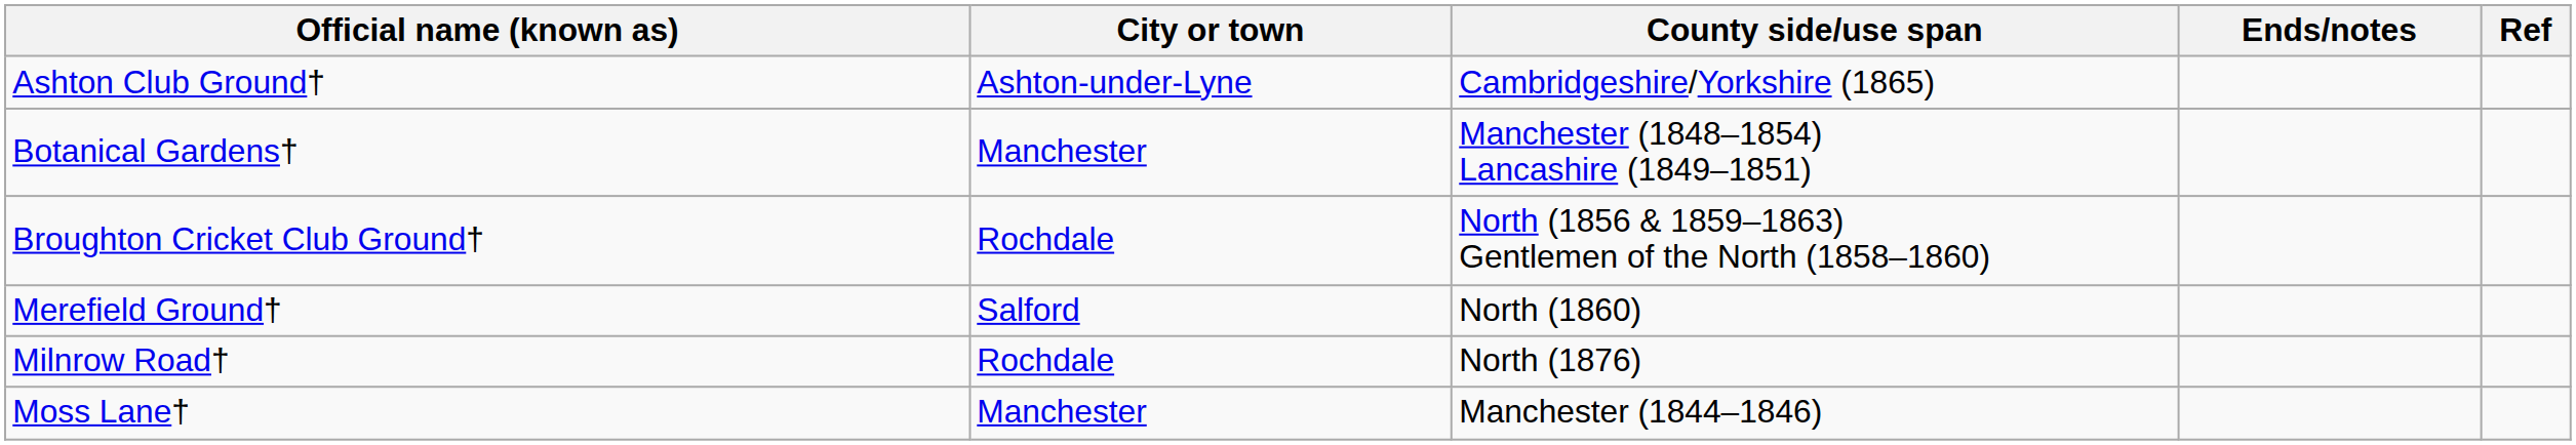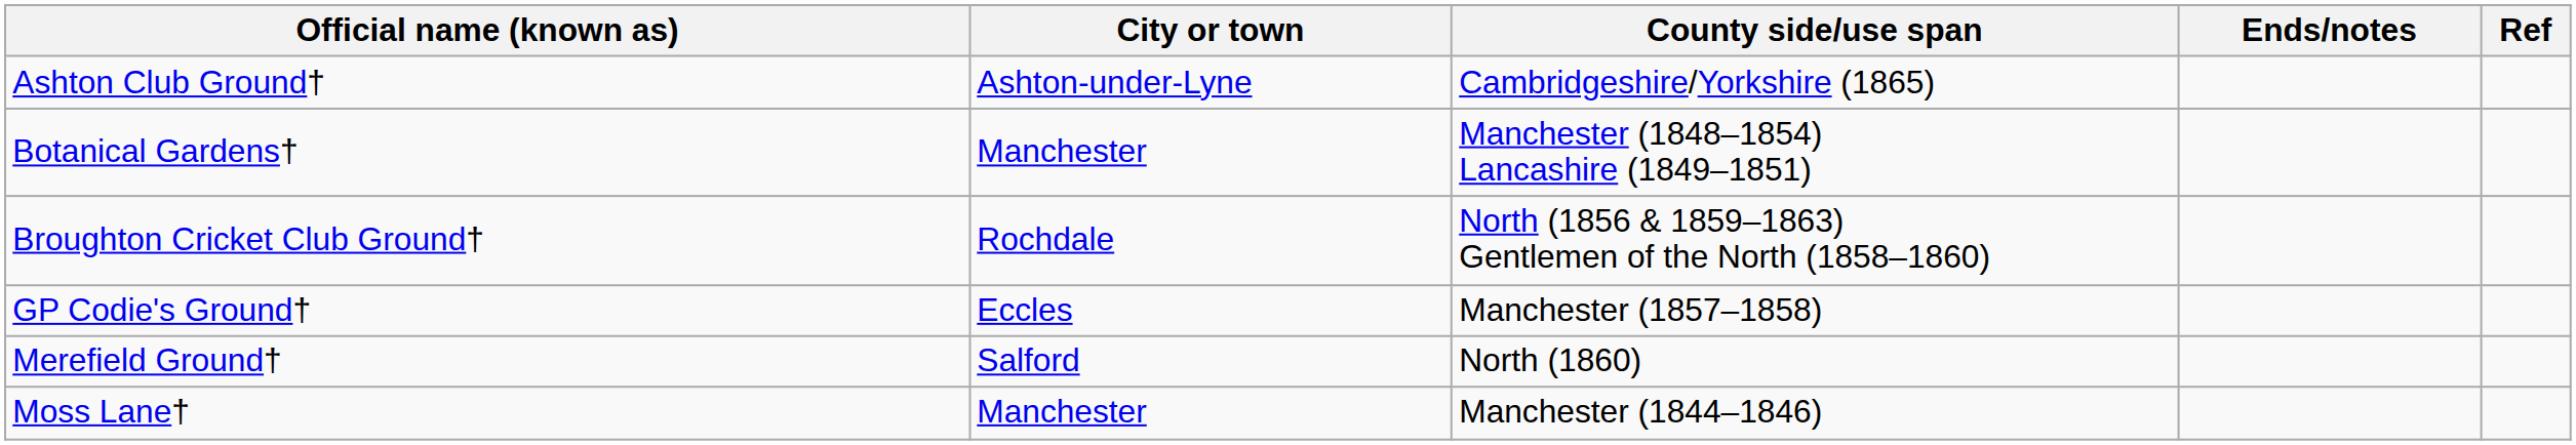+ row: GP Codie's Ground† | Eccles | Manchester (1857–1858)
- row: Milnrow Road† | Rochdale | North (1876)
